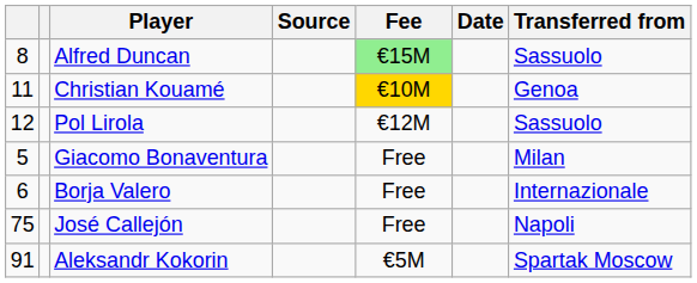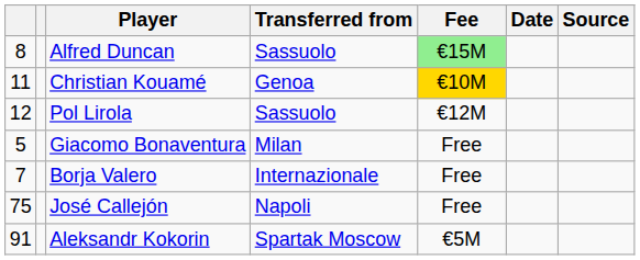columns swapped: Transferred from <-> Source
Borja Valero | column 1: 6 -> 7
